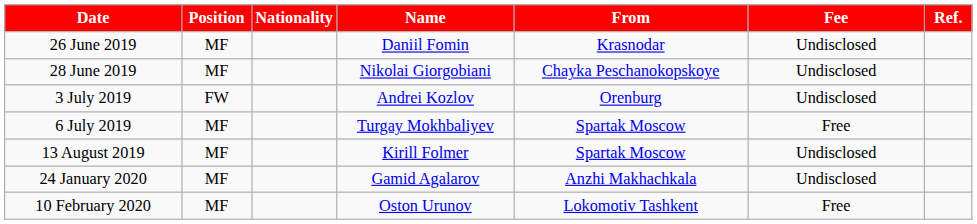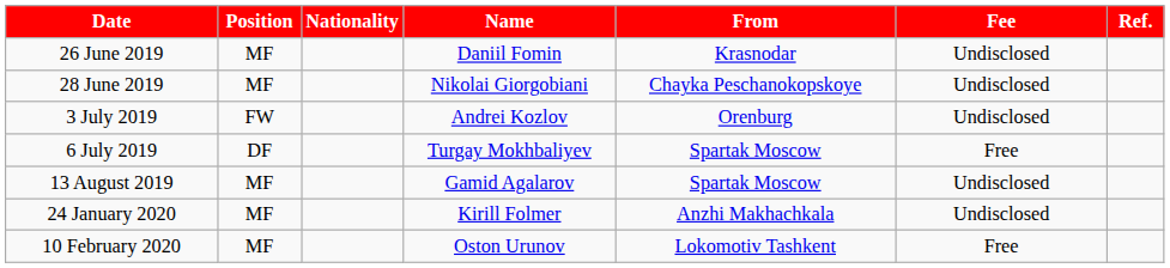6 July 2019 | Position: MF -> DF
13 August 2019 | Name: Kirill Folmer -> Gamid Agalarov
24 January 2020 | Name: Gamid Agalarov -> Kirill Folmer
